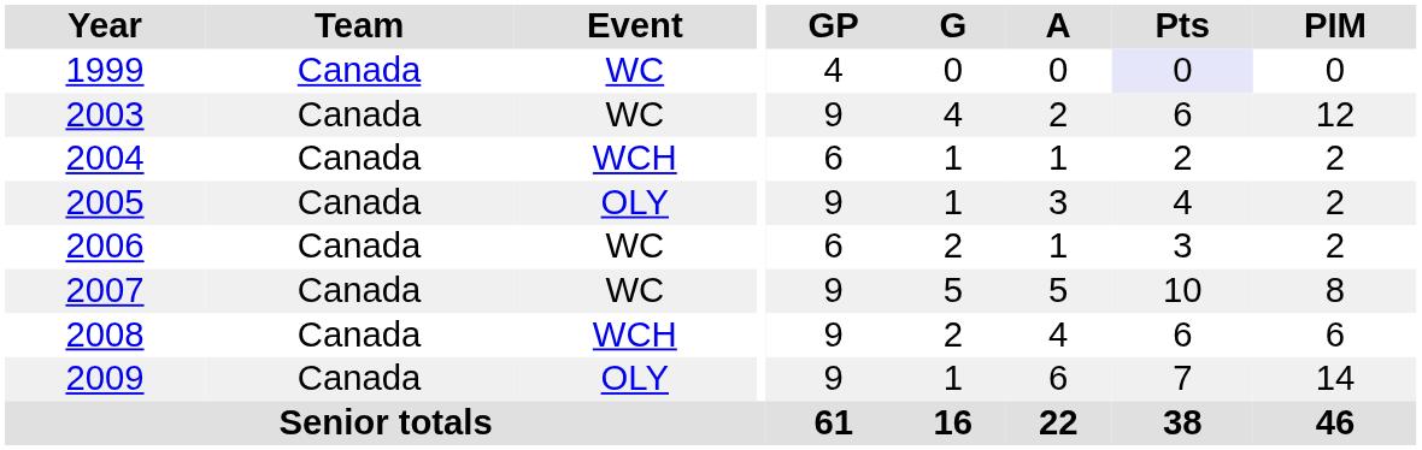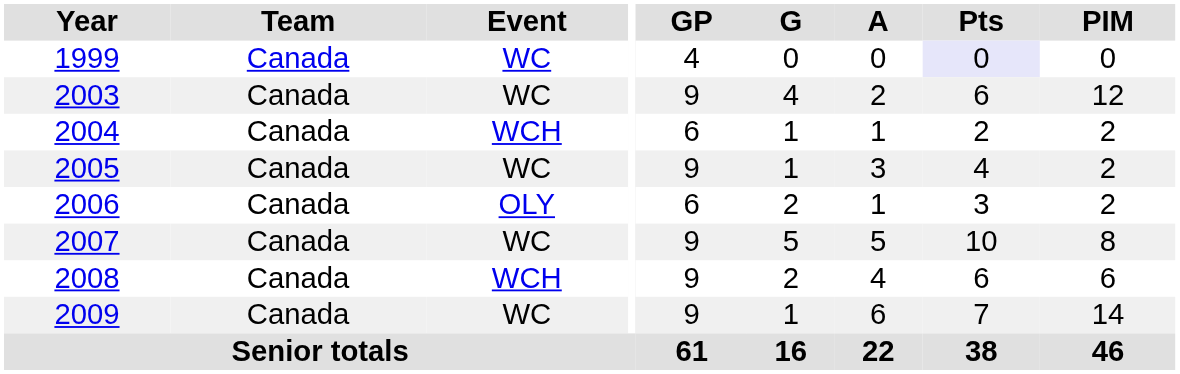2005 | Event: OLY -> WC
2006 | Event: WC -> OLY
2009 | Event: OLY -> WC
